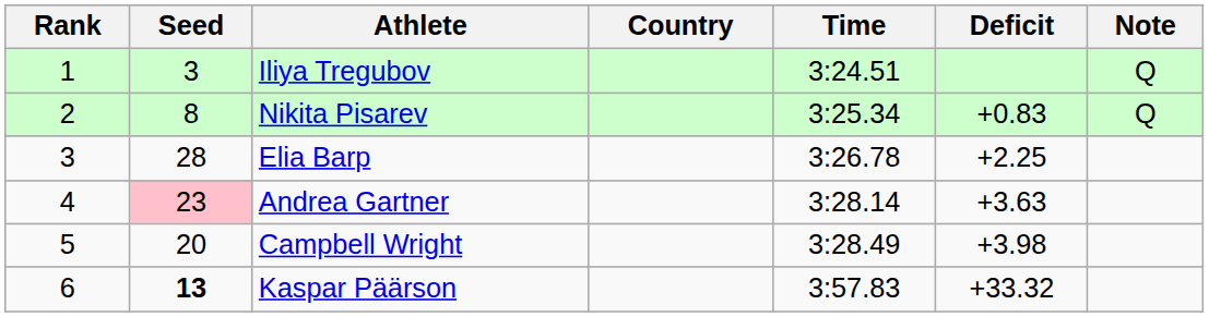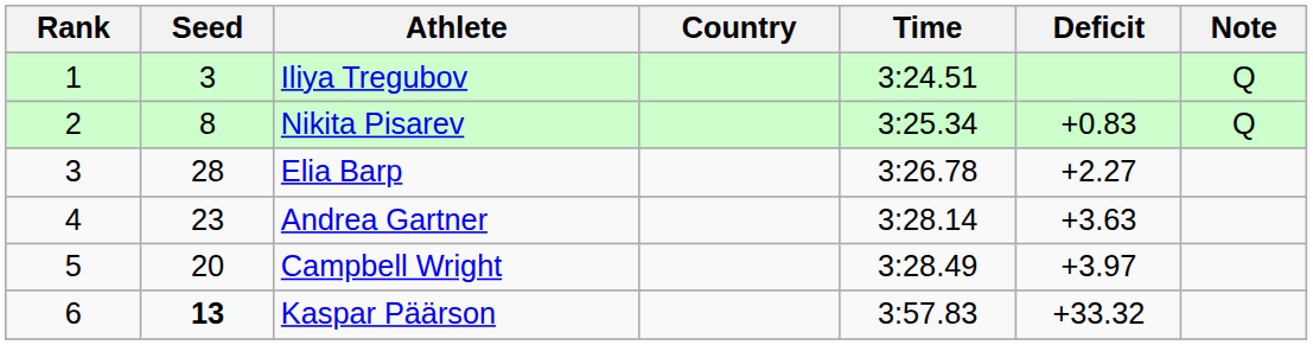Elia Barp | Deficit: +2.25 -> +2.27
Andrea Gartner | Seed: pink background -> no background
Campbell Wright | Deficit: +3.98 -> +3.97
